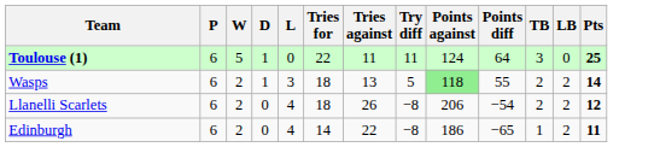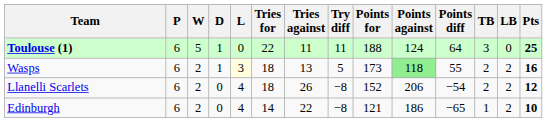+ column: Points for | 188 | 173 | 152 | 121
Wasps | L: no background -> lightyellow background
Wasps | Pts: 14 -> 16
Edinburgh | Pts: 11 -> 10
